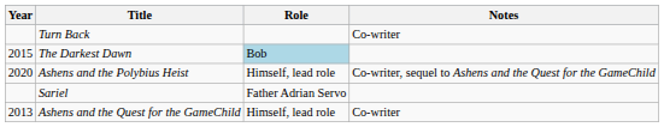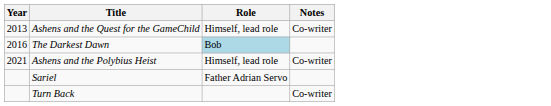rows swapped: Ashens and the Quest for the GameChild <-> Turn Back
The Darkest Dawn | Year: 2015 -> 2016
Ashens and the Polybius Heist | Year: 2020 -> 2021
Ashens and the Polybius Heist | Notes: Co-writer, sequel to Ashens and the Quest for the GameChild -> Co-writer
